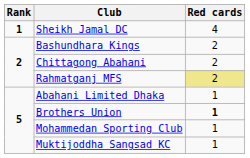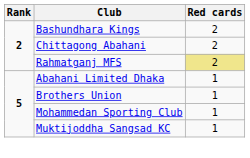- row: 1 | Sheikh Jamal DC | 4
Brothers Union | Red cards: bold -> normal
